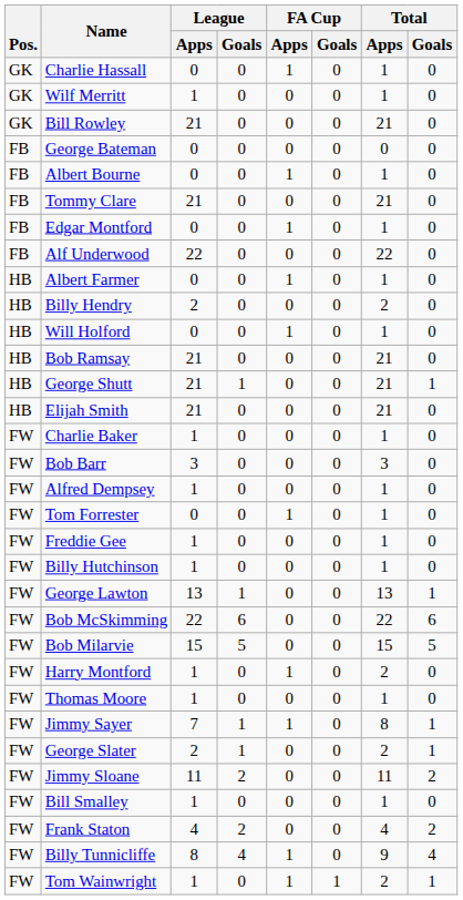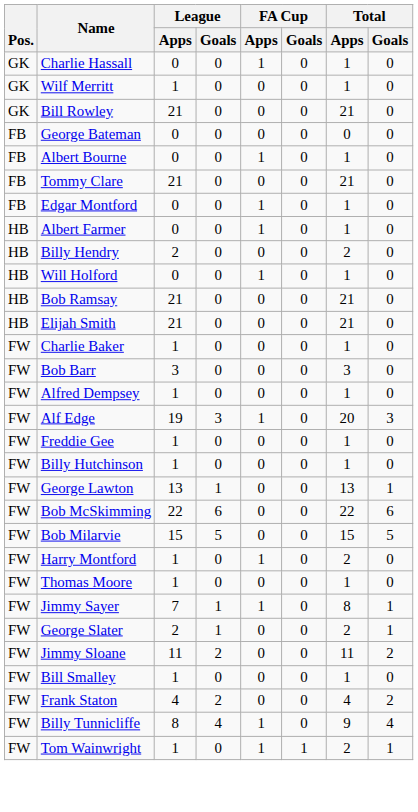- row: FB | Alf Underwood | 22 | 0 | 0 | 0 | 22 | 0
- row: HB | George Shutt | 21 | 1 | 0 | 0 | 21 | 1
+ row: FW | Alf Edge | 19 | 3 | 1 | 0 | 20 | 3
- row: FW | Tom Forrester | 0 | 0 | 1 | 0 | 1 | 0
